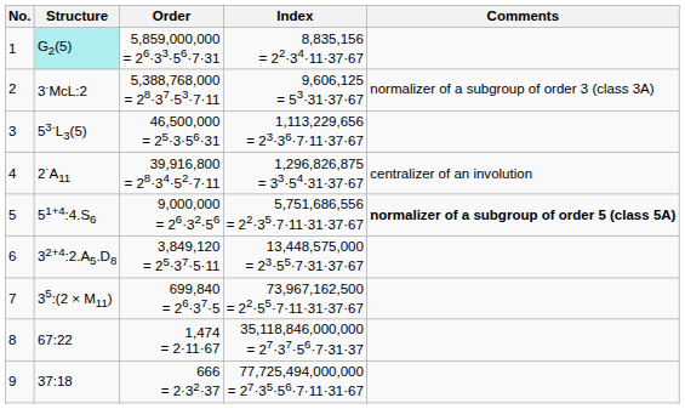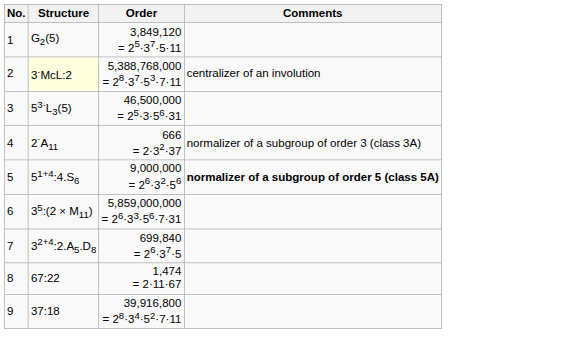- column: Index | 8,835,156 = 22·34·11·37·67 | 9,606,125 = 53·31·37·67 | 1,113,229,656 = 23·36·7·11·37·67 | 1,296,826,875 = 33·54·31·37·67 | 5,751,686,556 = 22·35·7·11·31·37·67 | 13,448,575,000 = 23·55·7·31·37·67 | 73,967,162,500 = 22·55·7·11·31·37·67 | 35,118,846,000,000 = 27·37·56·7·31·37 | 77,725,494,000,000 = 27·35·56·7·11·31·67
1 | Structure: paleturquoise background -> no background
1 | Order: 5,859,000,000 = 26·33·56·7·31 -> 3,849,120 = 25·37·5·11
2 | Structure: no background -> lightyellow background
2 | Comments: normalizer of a subgroup of order 3 (class 3A) -> centralizer of an involution
4 | Order: 39,916,800 = 28·34·52·7·11 -> 666 = 2·32·37
4 | Comments: centralizer of an involution -> normalizer of a subgroup of order 3 (class 3A)
6 | Structure: 32+4:2.A5.D8 -> 35:(2 × M11)
6 | Order: 3,849,120 = 25·37·5·11 -> 5,859,000,000 = 26·33·56·7·31
7 | Structure: 35:(2 × M11) -> 32+4:2.A5.D8
9 | Order: 666 = 2·32·37 -> 39,916,800 = 28·34·52·7·11
